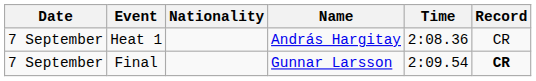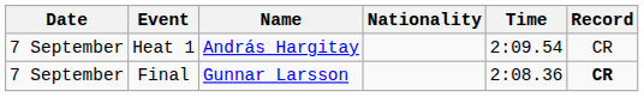columns swapped: Name <-> Nationality
Heat 1 | Time: 2:08.36 -> 2:09.54
Final | Time: 2:09.54 -> 2:08.36
